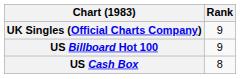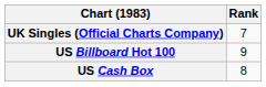UK Singles (Official Charts Company) | Rank: 9 -> 7
